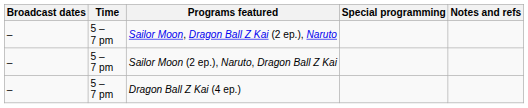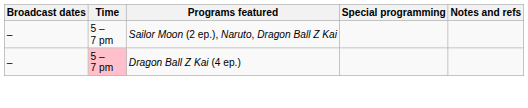- row: – | 5 – 7 pm | Sailor Moon, Dragon Ball Z Kai (2 ep.), Naruto
Dragon Ball Z Kai (4 ep.) | Time: no background -> pink background
